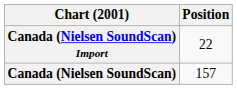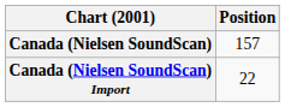rows swapped: Canada (Nielsen SoundScan) Import <-> Canada (Nielsen SoundScan)
